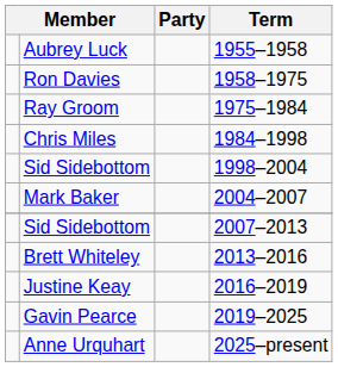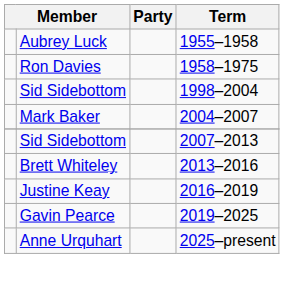- row: Ray Groom | 1975–1984
- row: Chris Miles | 1984–1998
